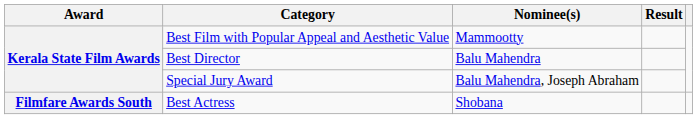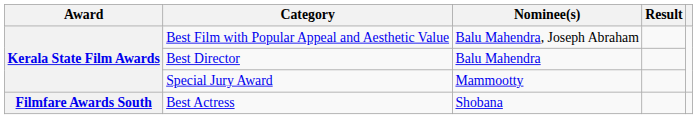Best Film with Popular Appeal and Aesthetic Value | Nominee(s): Mammootty -> Balu Mahendra, Joseph Abraham
Special Jury Award | Nominee(s): Balu Mahendra, Joseph Abraham -> Mammootty
